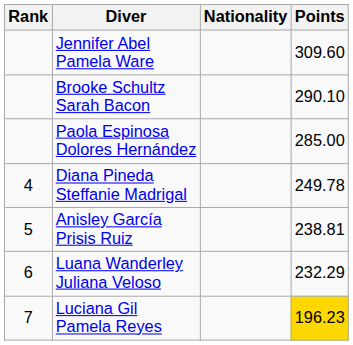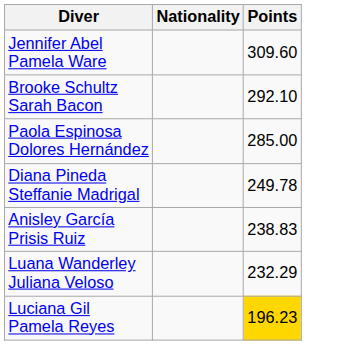- column: Rank | 4 | 5 | 6 | 7
Brooke Schultz Sarah Bacon | Points: 290.10 -> 292.10
Anisley García Prisis Ruiz | Points: 238.81 -> 238.83
